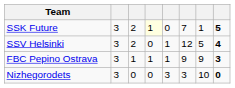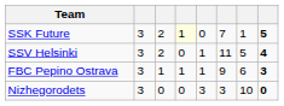SSV Helsinki | column 6: 12 -> 11
FBC Pepino Ostrava | column 7: 9 -> 6
